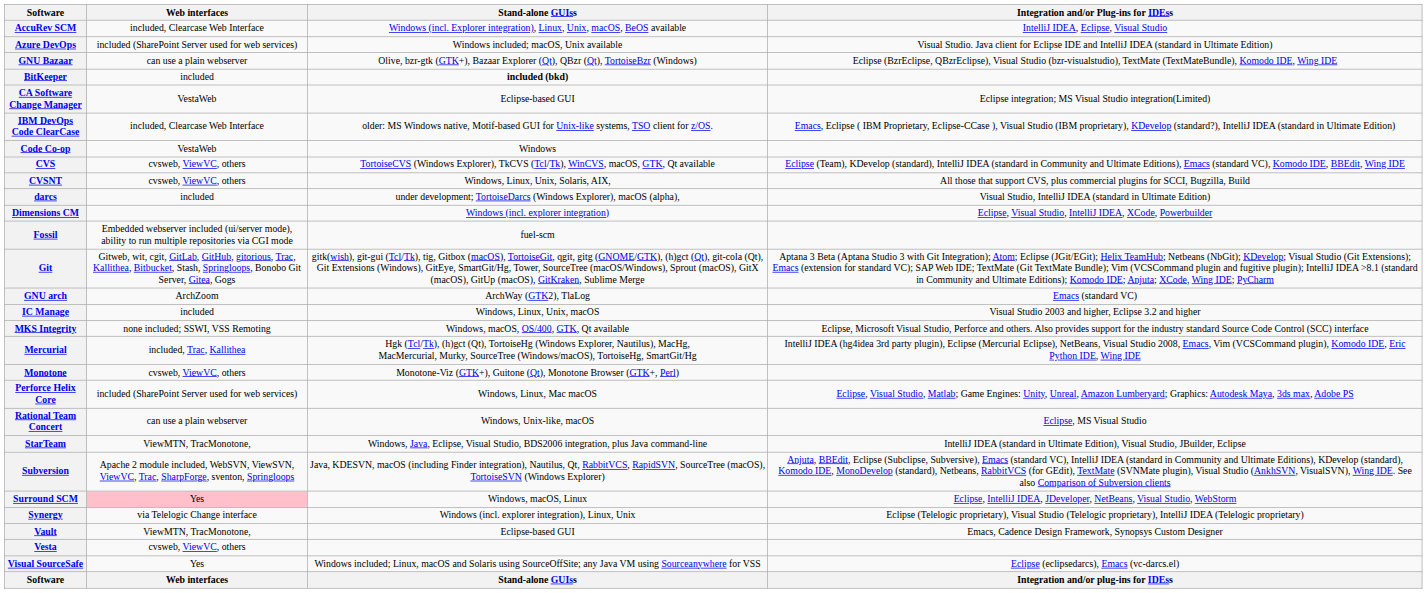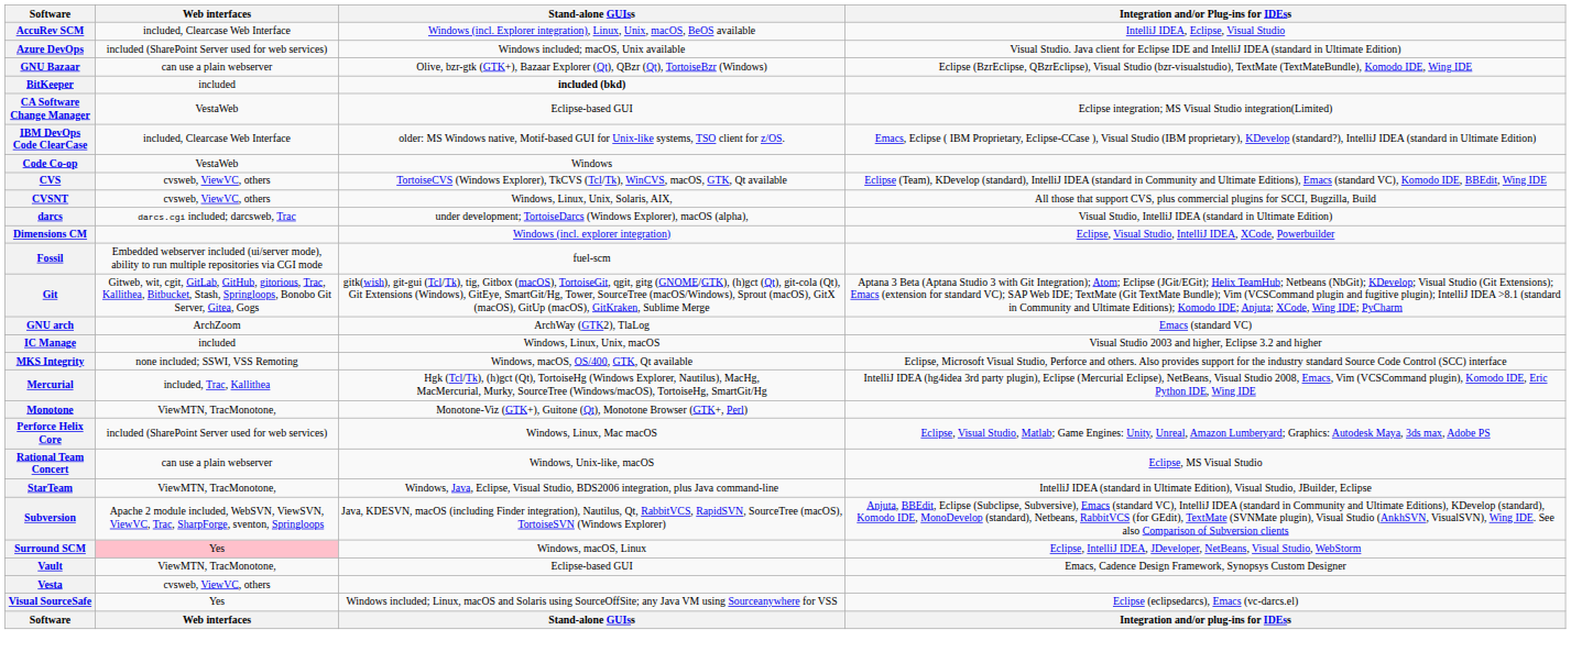darcs | Web interfaces: included -> darcs.cgi included; darcsweb, Trac
Monotone | Web interfaces: cvsweb, ViewVC, others -> ViewMTN, TracMonotone,
- row: Synergy | via Telelogic Change interface | Windows (incl. explorer integration), Linux, Unix | Eclipse (Telelogic proprietary), Visual Studio (Telelogic proprietary), IntelliJ IDEA (Telelogic proprietary)
